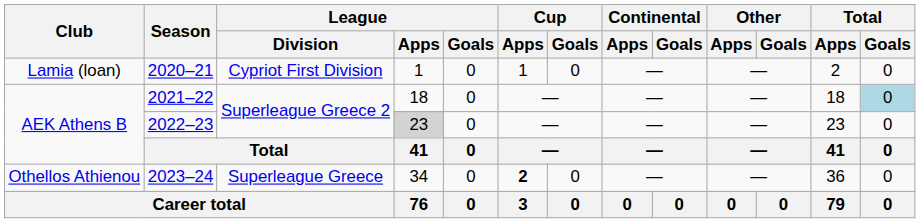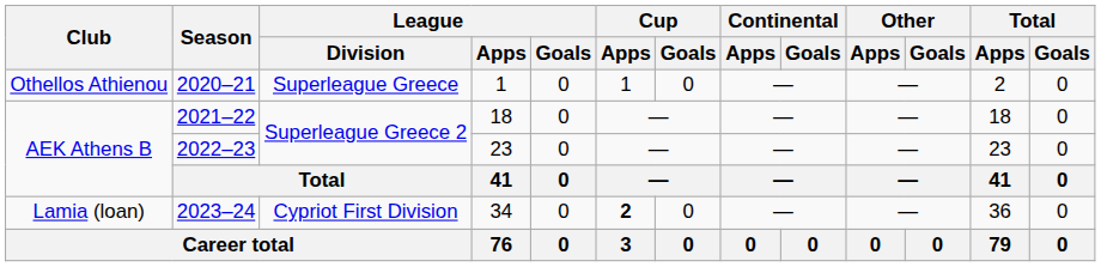2020–21 | Club: Lamia (loan) -> Othellos Athienou
2020–21 | League / Division: Cypriot First Division -> Superleague Greece
2021–22 | Total / Goals: lightblue background -> no background
2022–23 | League / Apps: lightgrey background -> no background
2023–24 | Club: Othellos Athienou -> Lamia (loan)
2023–24 | League / Division: Superleague Greece -> Cypriot First Division
